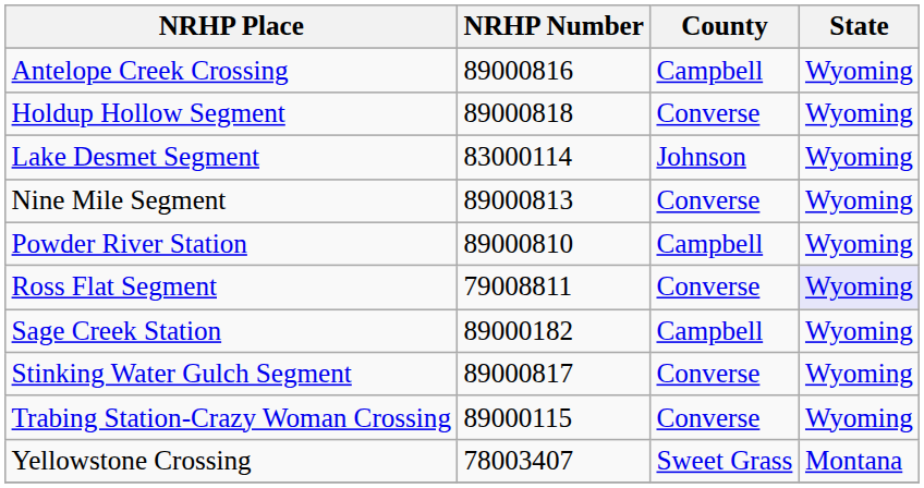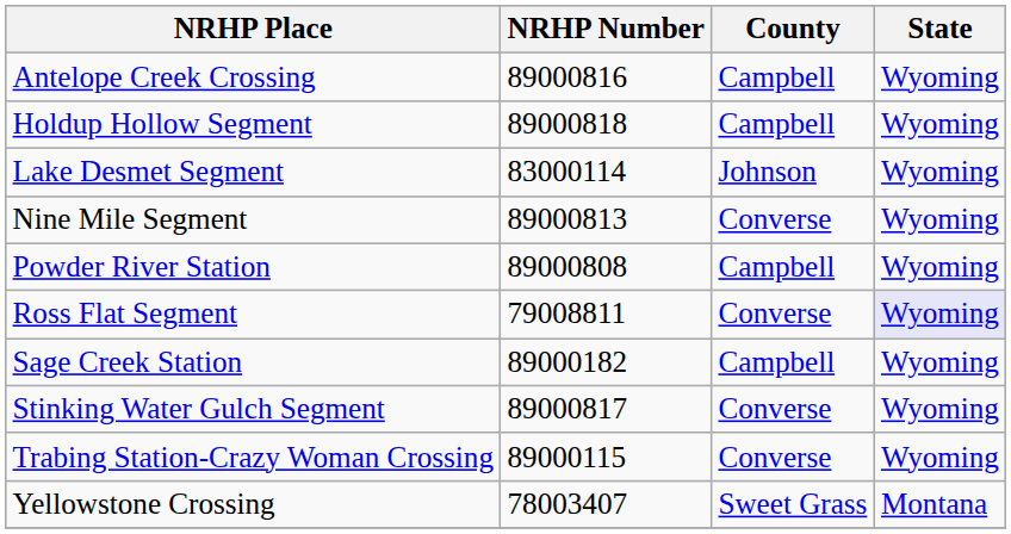Holdup Hollow Segment | County: Converse -> Campbell
Powder River Station | NRHP Number: 89000810 -> 89000808
